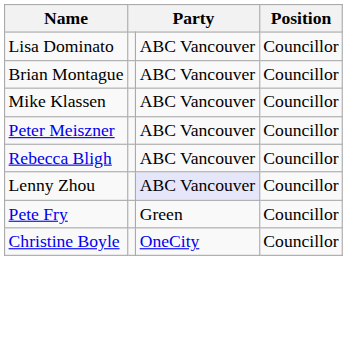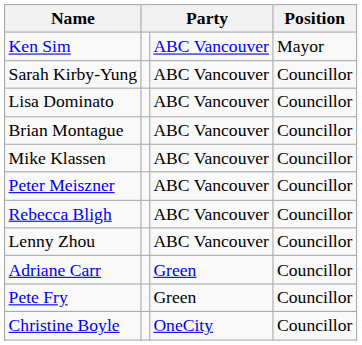+ row: Ken Sim | ABC Vancouver | Mayor
+ row: Sarah Kirby-Yung | ABC Vancouver | Councillor
Lenny Zhou | column 3: lavender background -> no background
+ row: Adriane Carr | Green | Councillor
